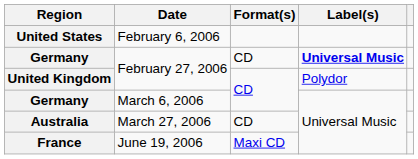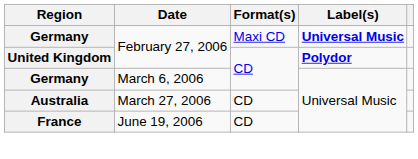- row: United States | February 6, 2006
Germany / February 27, 2006 | Format(s): CD -> Maxi CD
United Kingdom | Label(s): normal -> bold
France | Format(s): Maxi CD -> CD
